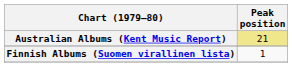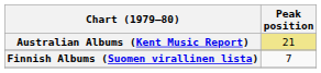Finnish Albums (Suomen virallinen lista) | Peak position: 1 -> 7
